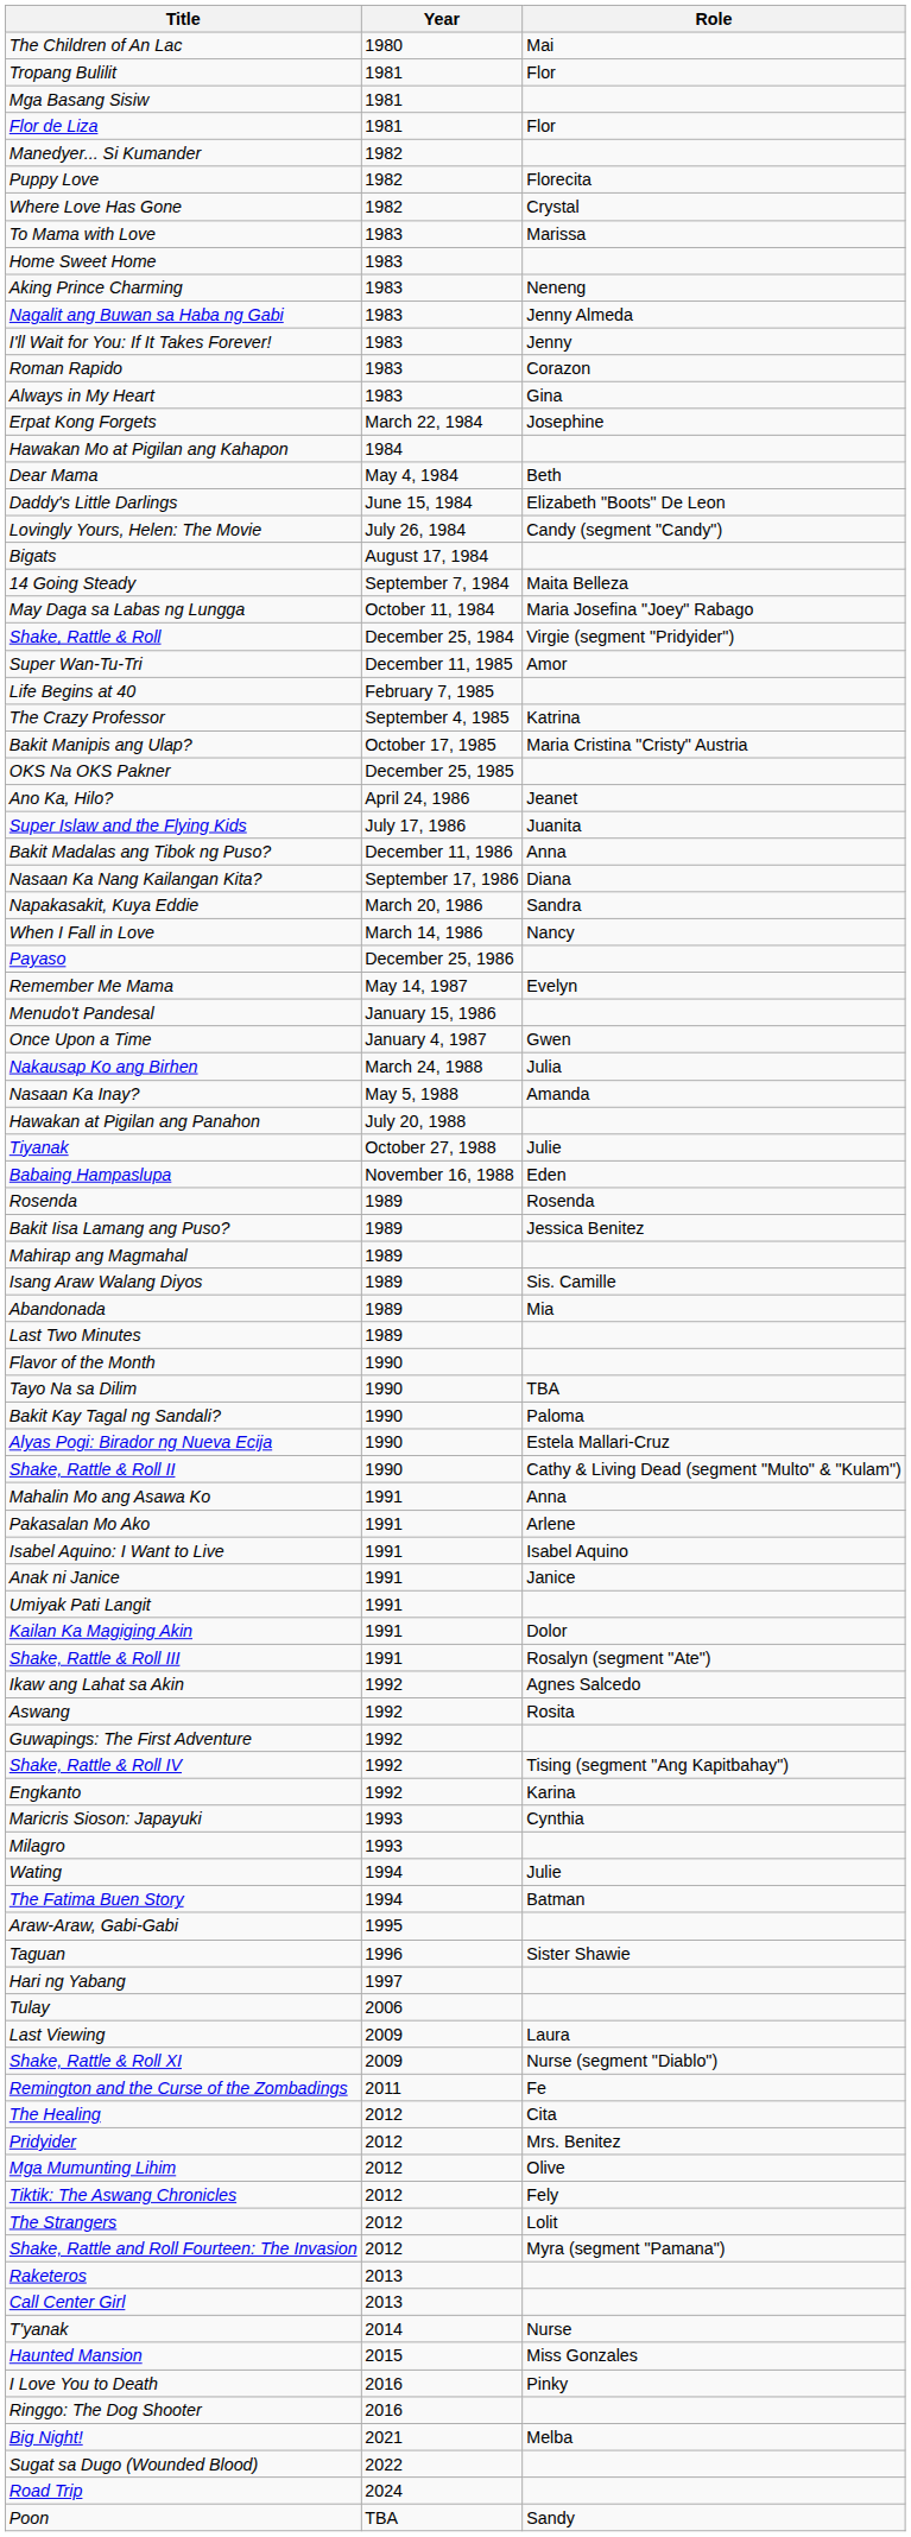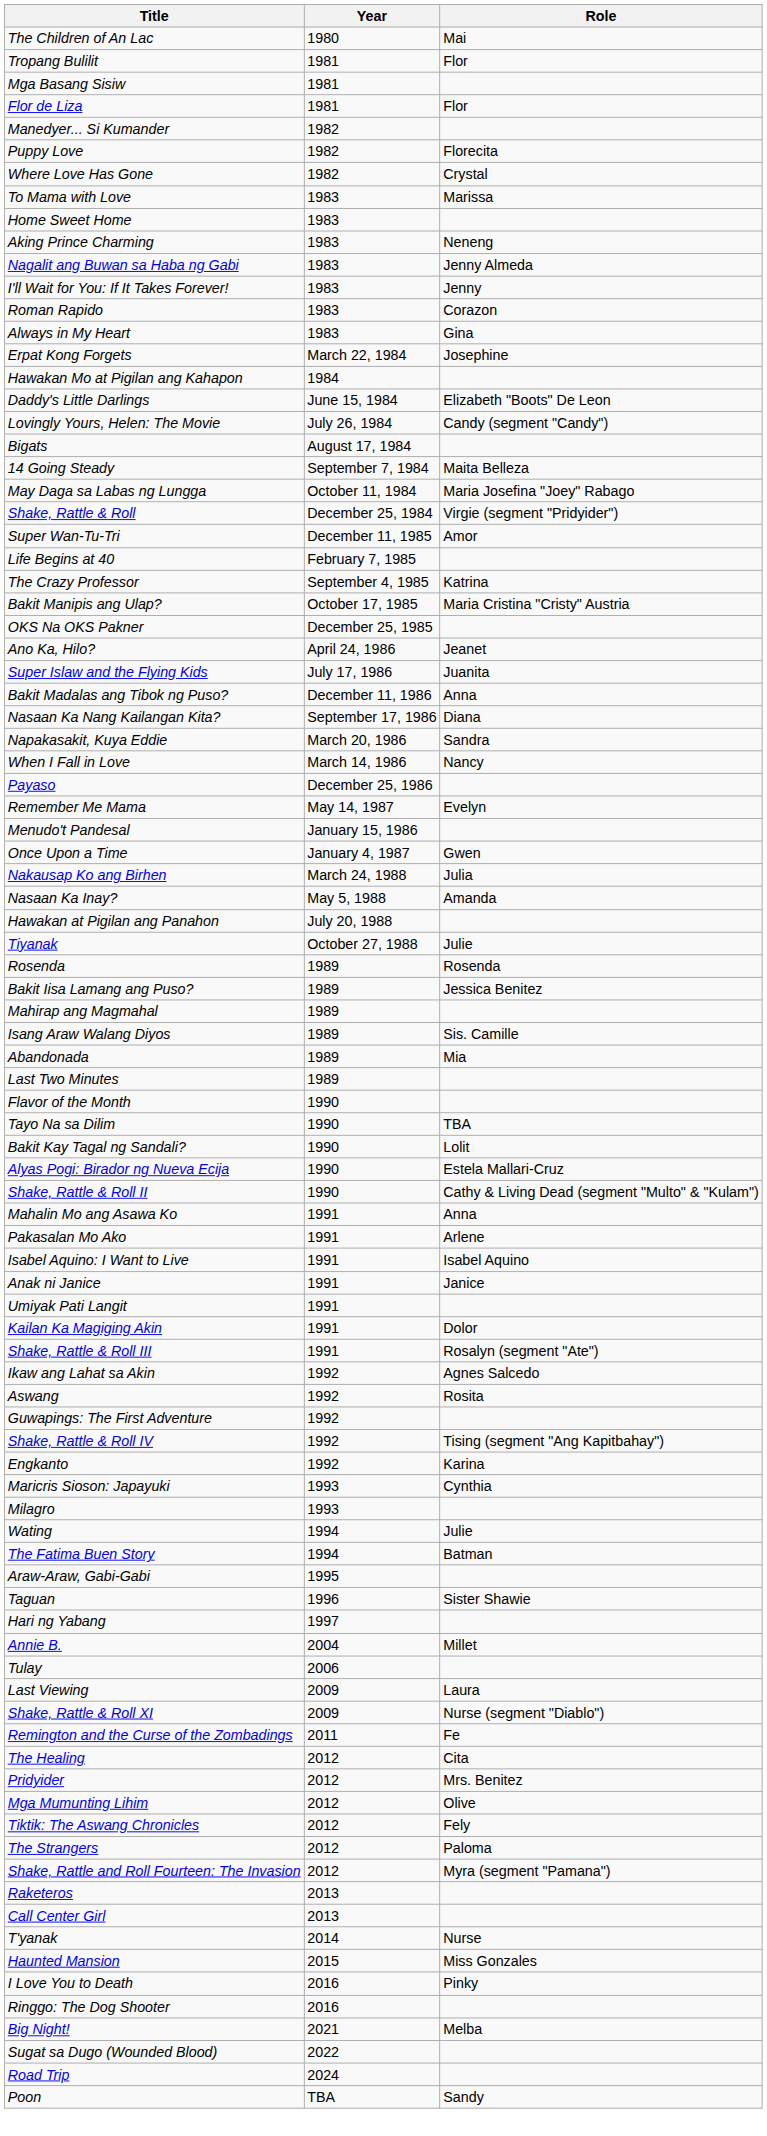- row: Dear Mama | May 4, 1984 | Beth
- row: Babaing Hampaslupa | November 16, 1988 | Eden
Bakit Kay Tagal ng Sandali? | Role: Paloma -> Lolit
+ row: Annie B. | 2004 | Millet
The Strangers | Role: Lolit -> Paloma
